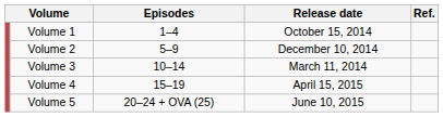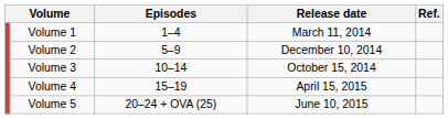Volume 1 | Release date: October 15, 2014 -> March 11, 2014
Volume 3 | Release date: March 11, 2014 -> October 15, 2014
